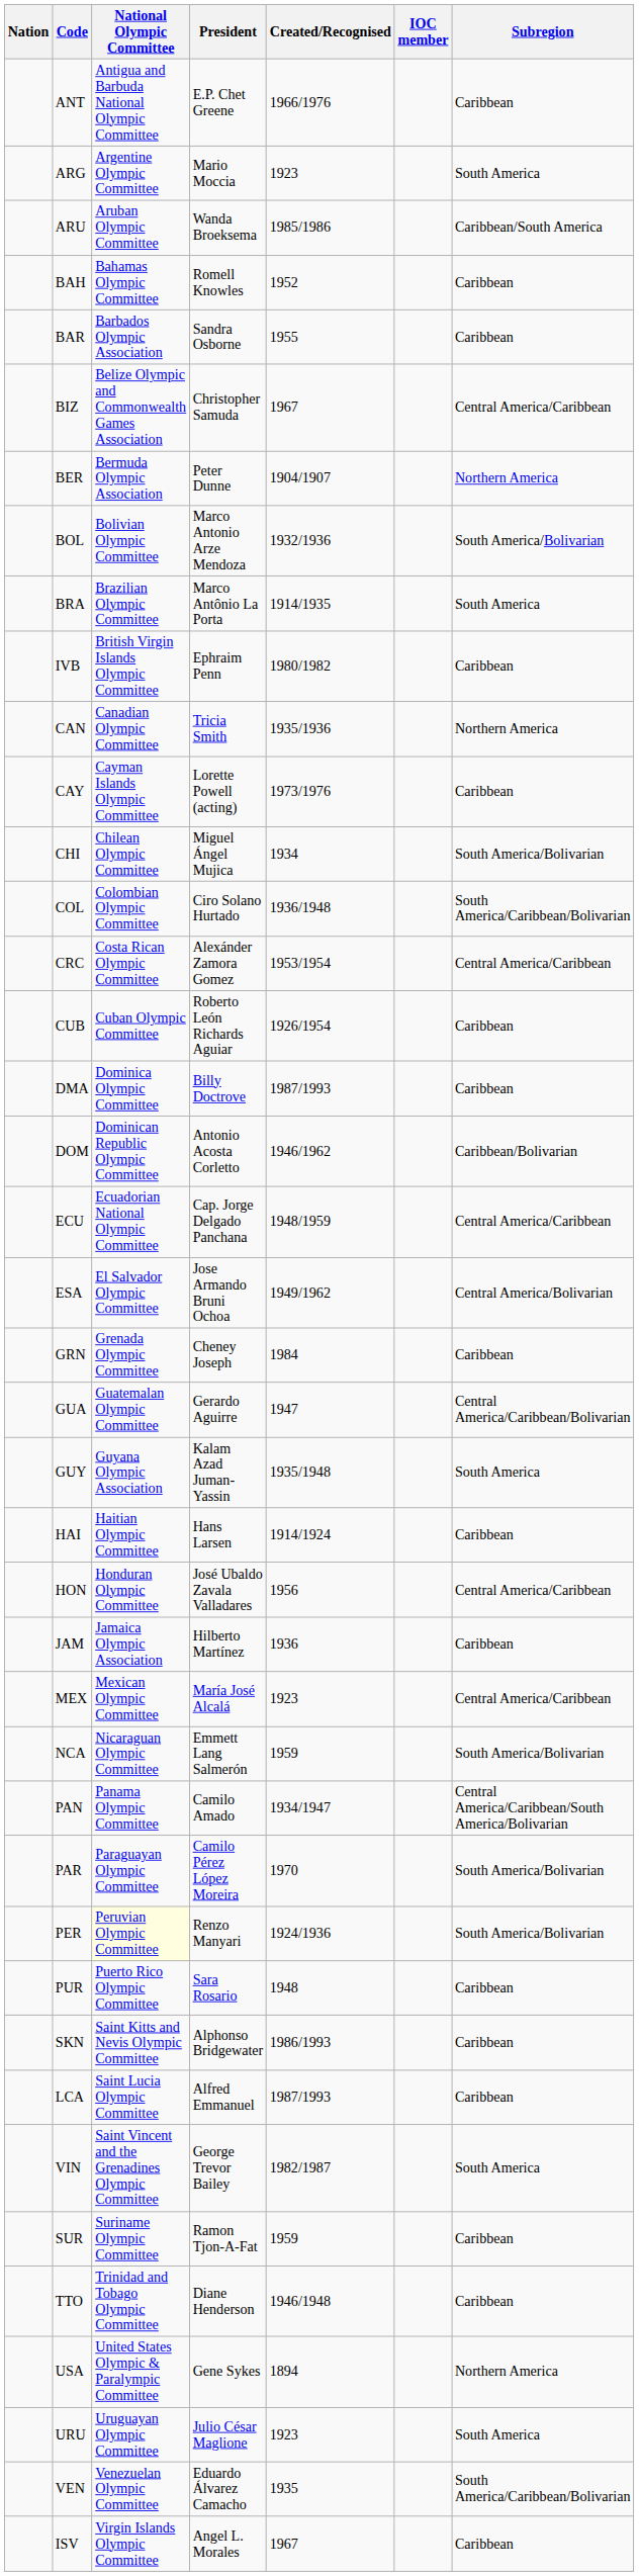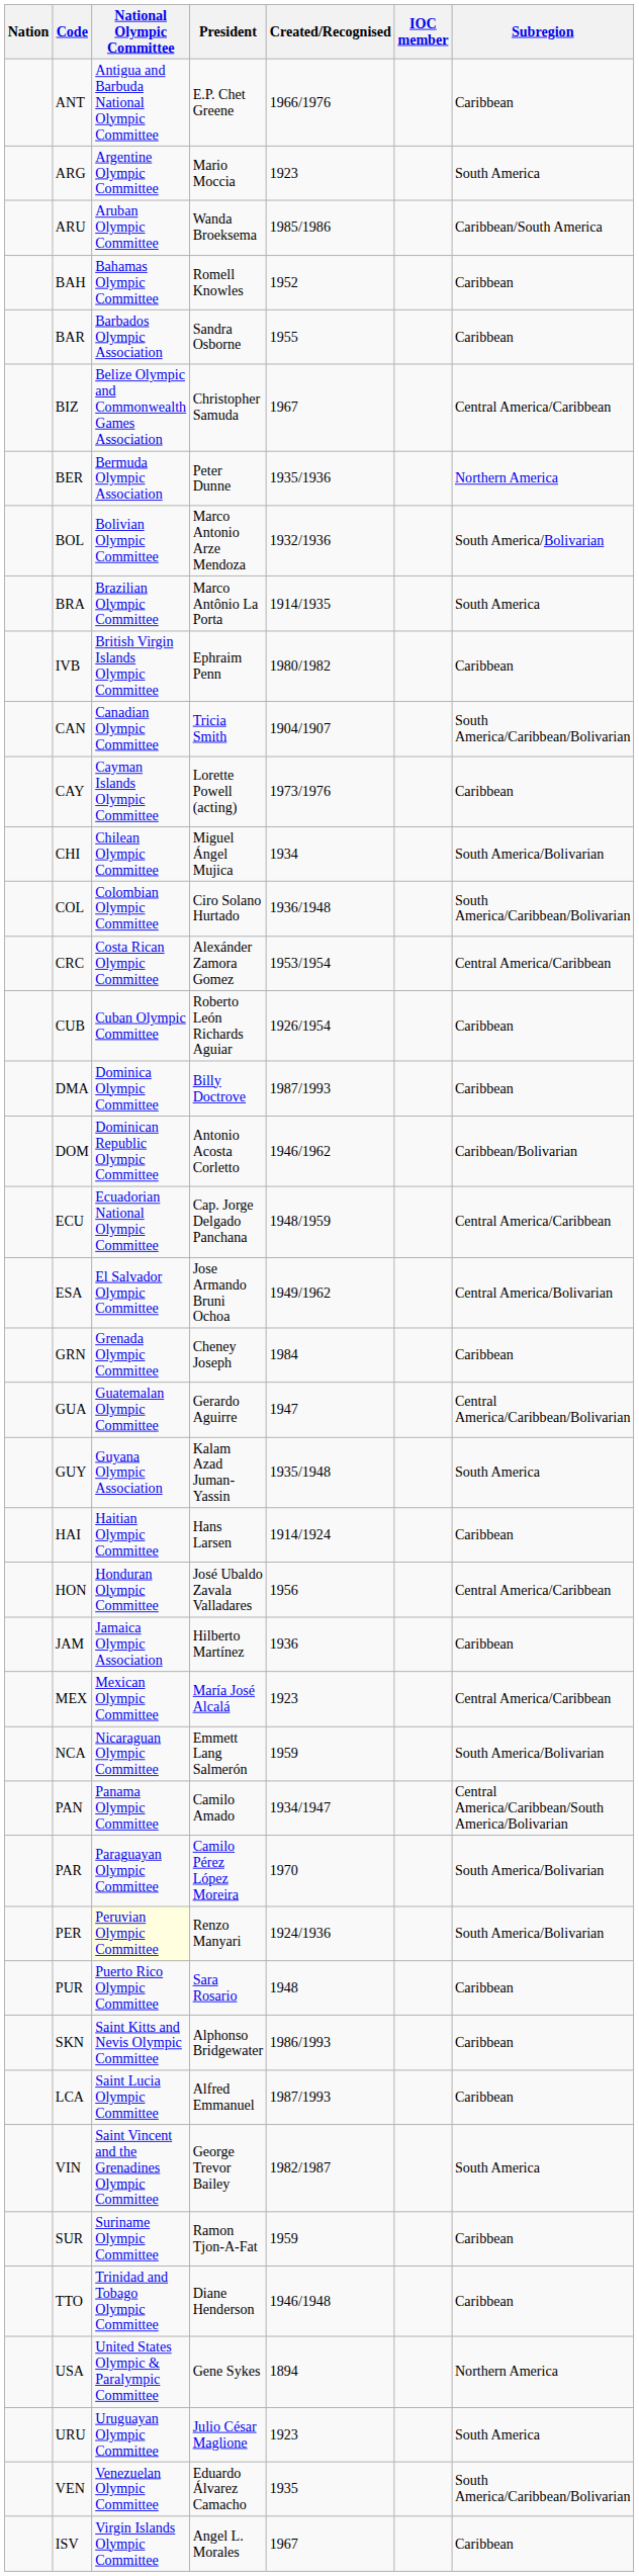BER | Created/Recognised: 1904/1907 -> 1935/1936
CAN | Created/Recognised: 1935/1936 -> 1904/1907
CAN | Subregion: Northern America -> South America/Caribbean/Bolivarian
